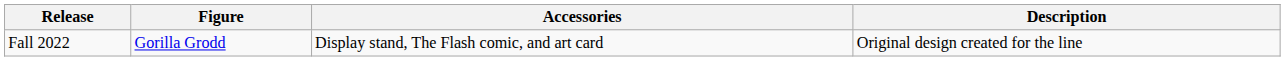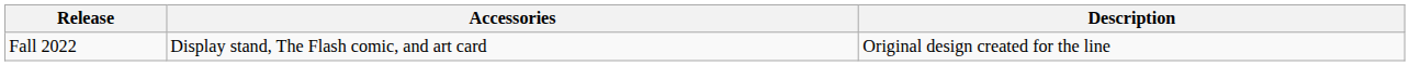- column: Figure | Gorilla Grodd
